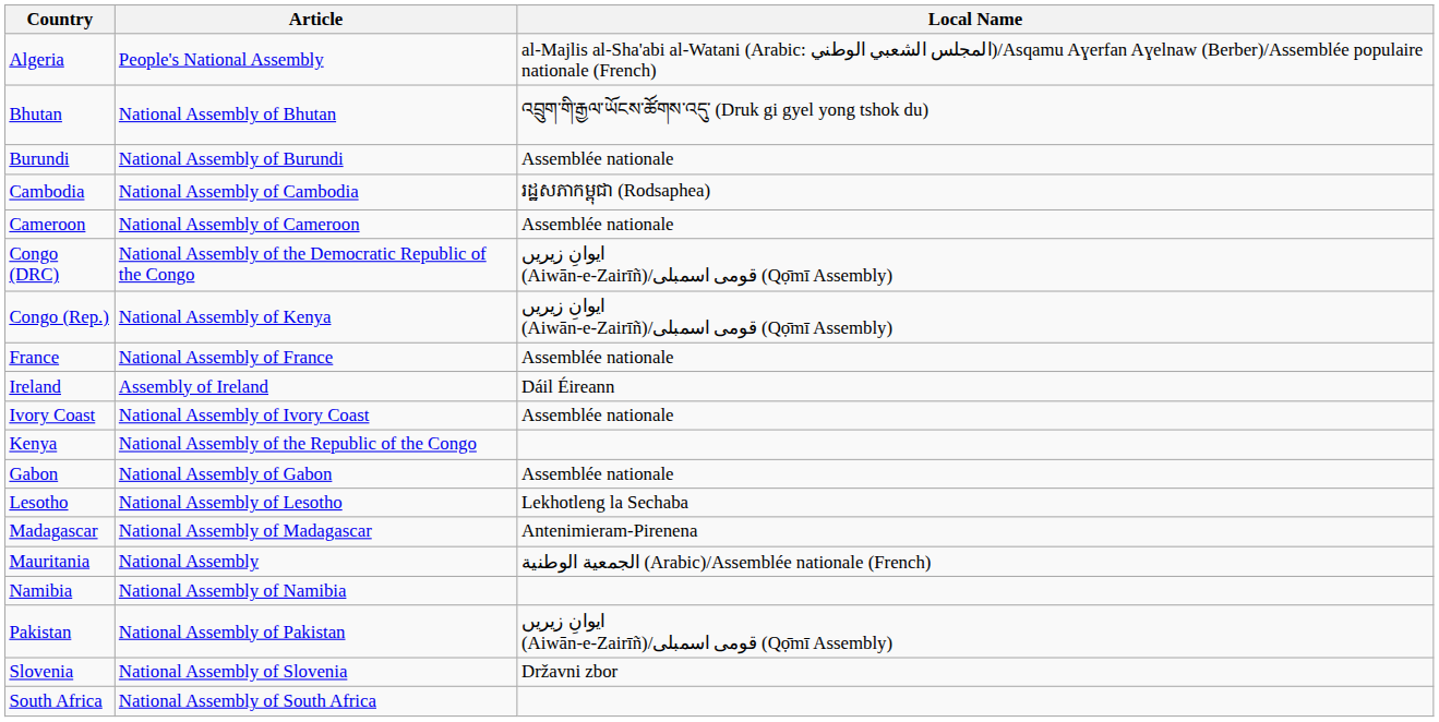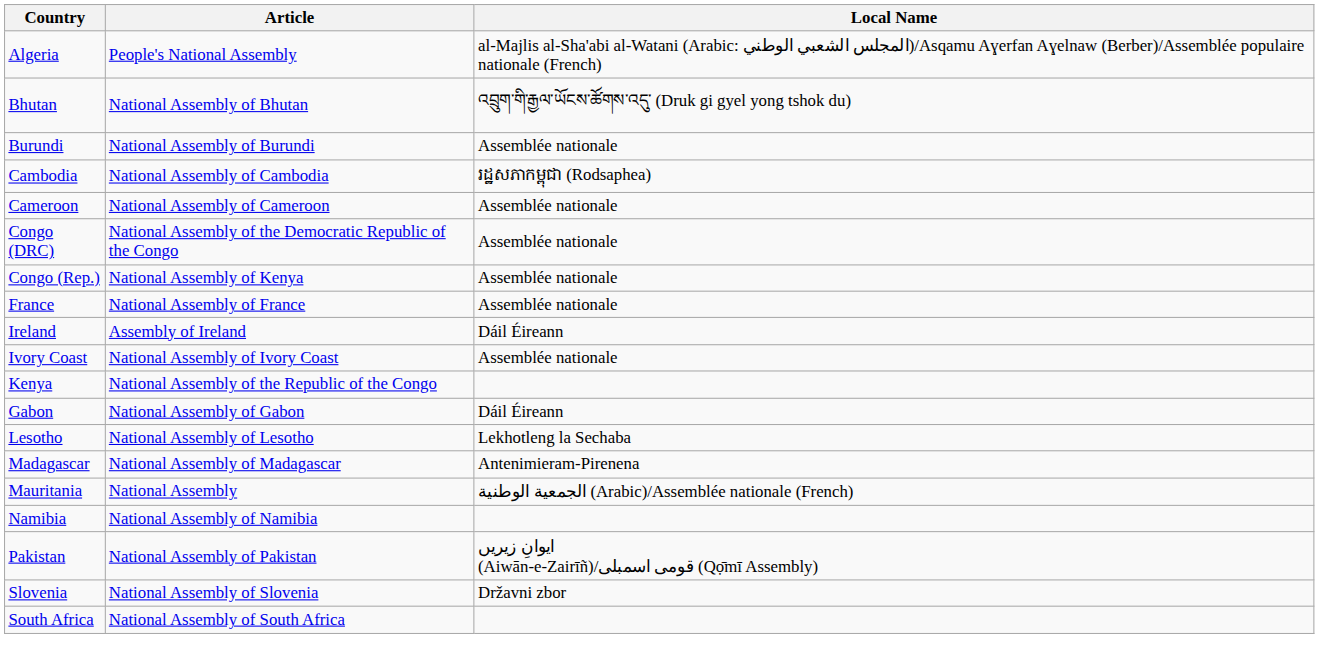Congo (DRC) | Local Name: ایوانِ زیریں (Aiwān-e-Zairīñ)/قومی اسمبلی (Qọ̄mī Assembly) -> Assemblée nationale
Congo (Rep.) | Local Name: ایوانِ زیریں (Aiwān-e-Zairīñ)/قومی اسمبلی (Qọ̄mī Assembly) -> Assemblée nationale
Gabon | Local Name: Assemblée nationale -> Dáil Éireann
